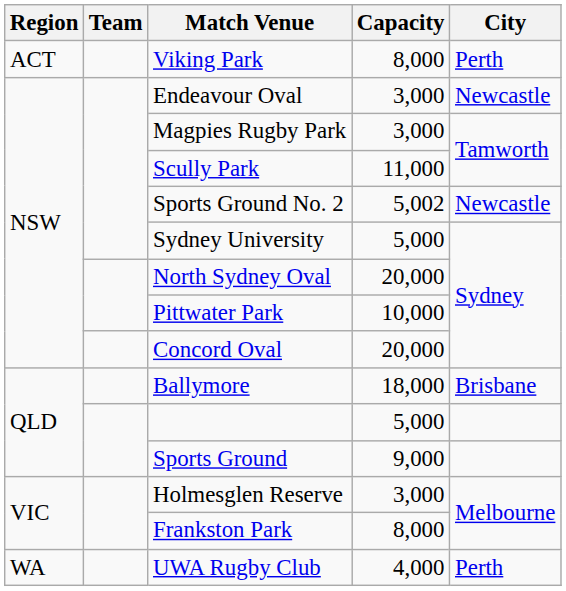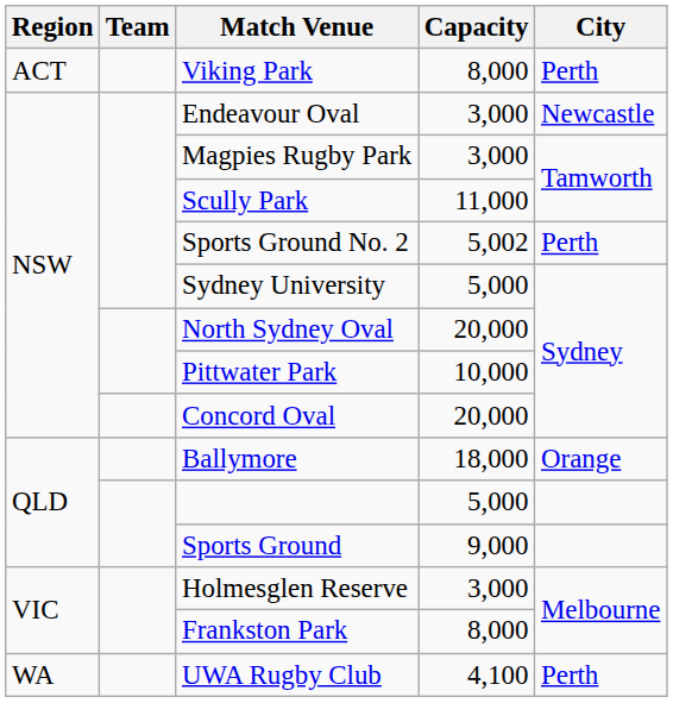Sports Ground No. 2 | City: Newcastle -> Perth
Ballymore | City: Brisbane -> Orange
UWA Rugby Club | Capacity: 4,000 -> 4,100
